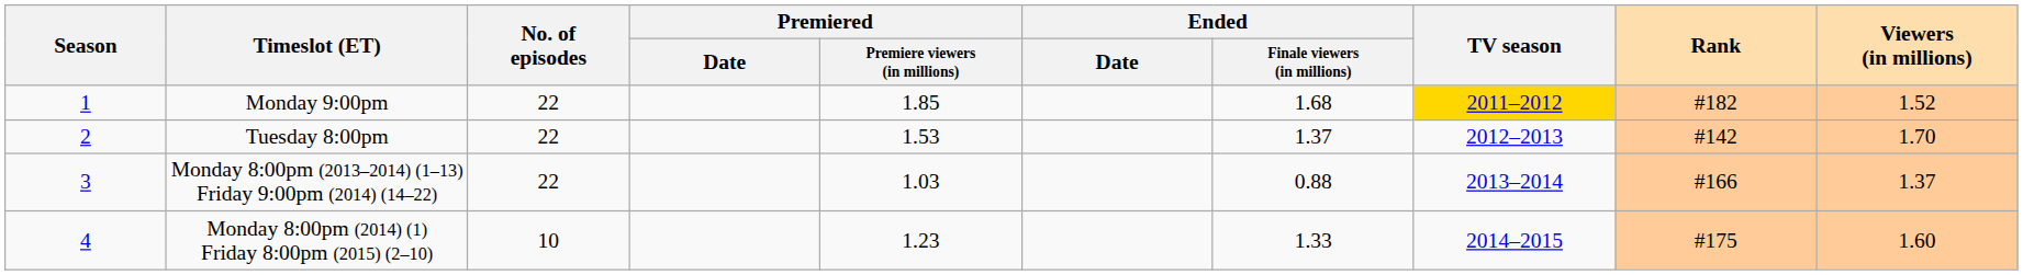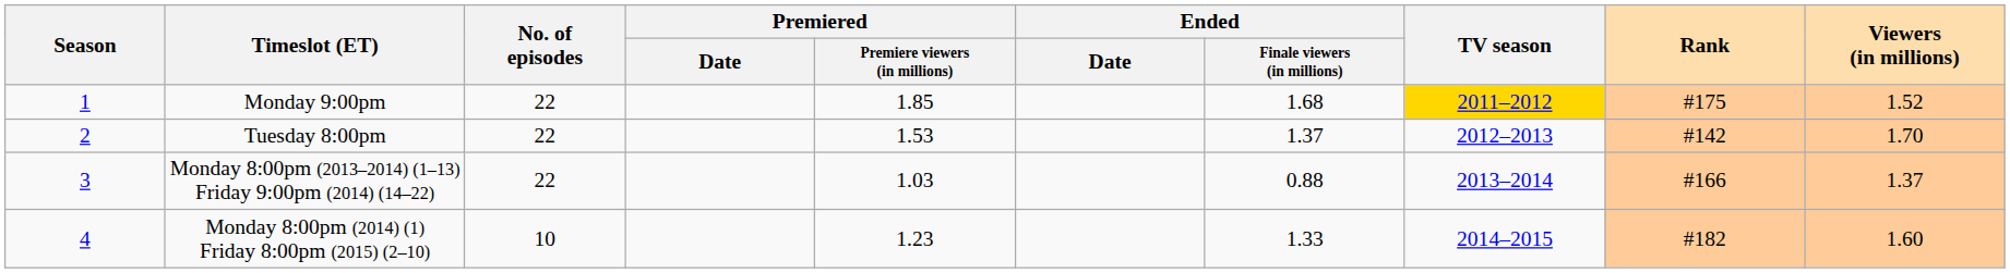Monday 9:00pm | Rank: #182 -> #175
Monday 8:00pm (2014) (1) Friday 8:00pm (2015) (2–10) | Rank: #175 -> #182
